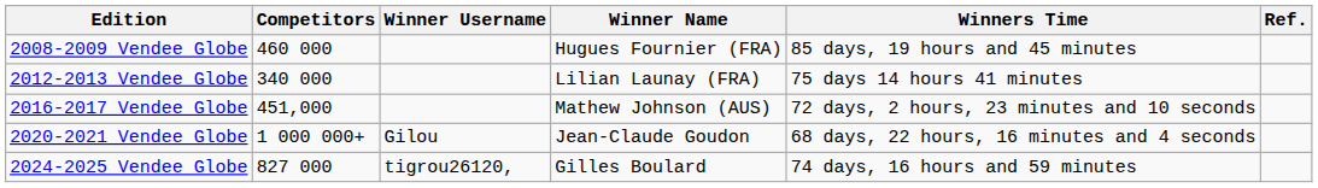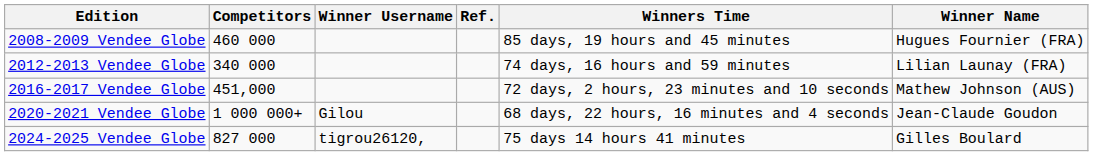columns swapped: Winner Name <-> Ref.
2012-2013 Vendee Globe | Winners Time: 75 days 14 hours 41 minutes -> 74 days, 16 hours and 59 minutes
2024-2025 Vendee Globe | Winners Time: 74 days, 16 hours and 59 minutes -> 75 days 14 hours 41 minutes
